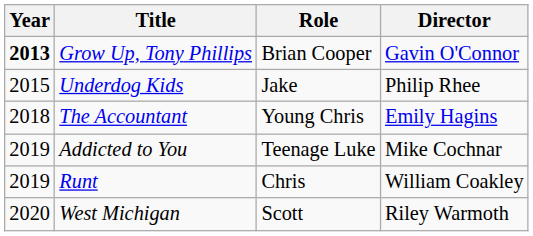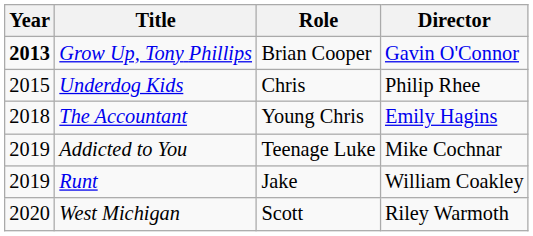Underdog Kids | Role: Jake -> Chris
Runt | Role: Chris -> Jake
